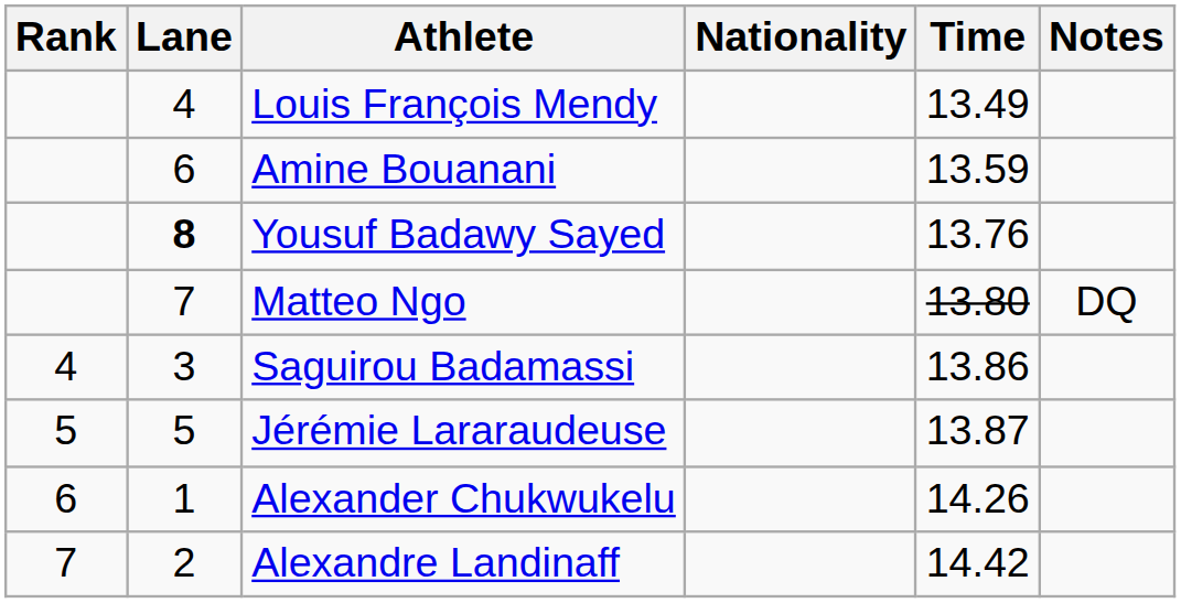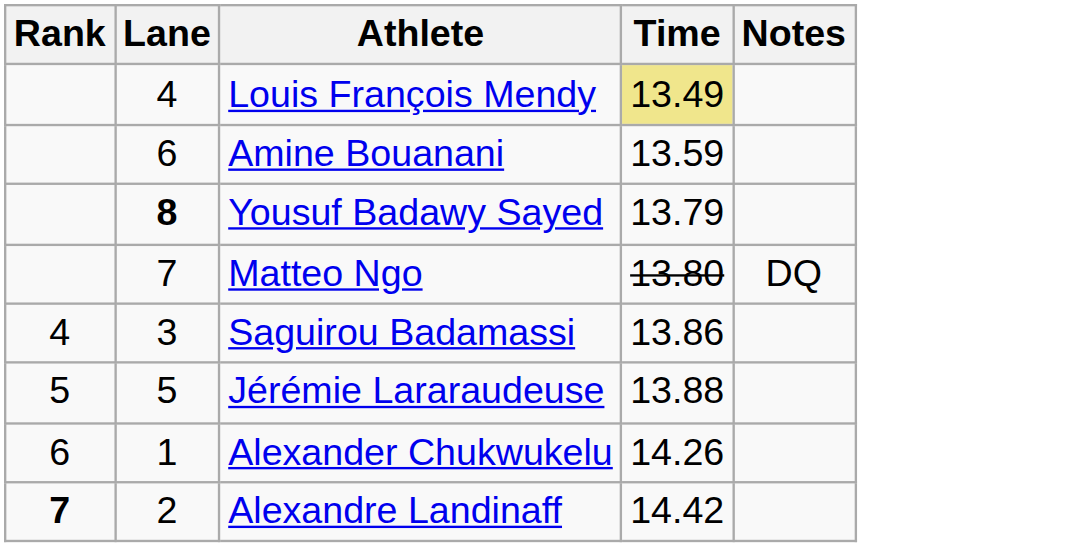- column: Nationality
Louis François Mendy | Time: no background -> khaki background
Yousuf Badawy Sayed | Time: 13.76 -> 13.79
Jérémie Lararaudeuse | Time: 13.87 -> 13.88
Alexandre Landinaff | Rank: normal -> bold
